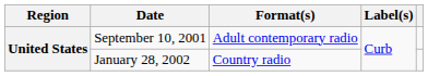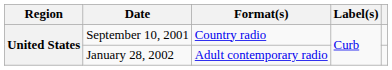September 10, 2001 | Format(s): Adult contemporary radio -> Country radio
January 28, 2002 | Format(s): Country radio -> Adult contemporary radio
